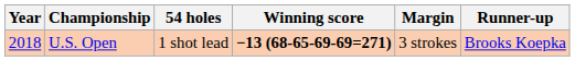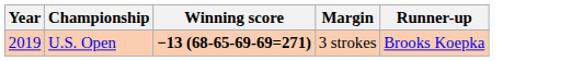- column: 54 holes | 1 shot lead
U.S. Open | Year: 2018 -> 2019
